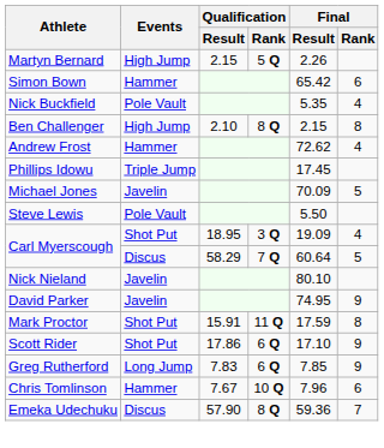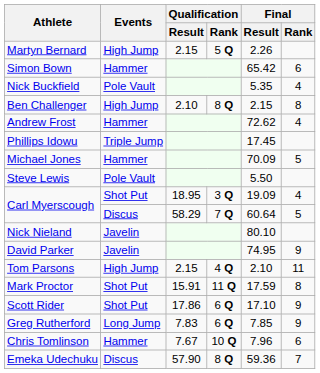Michael Jones | Events: Javelin -> Hammer
+ row: Tom Parsons | High Jump | 2.15 | 4 Q | 2.10 | 11
